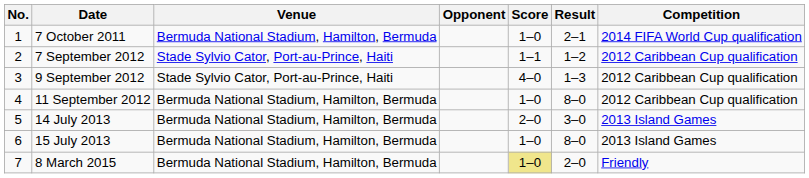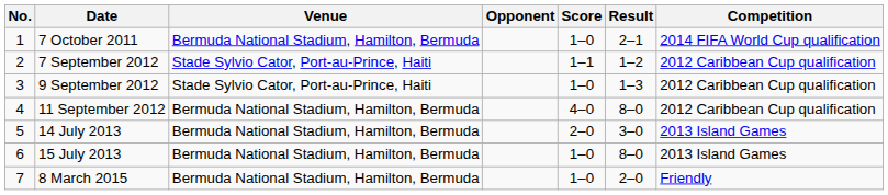9 September 2012 | Score: 4–0 -> 1–0
11 September 2012 | Score: 1–0 -> 4–0
8 March 2015 | Score: khaki background -> no background
